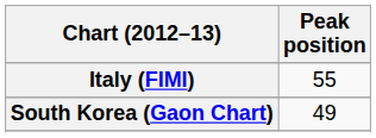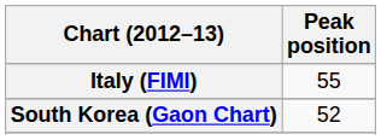South Korea (Gaon Chart) | Peak position: 49 -> 52
